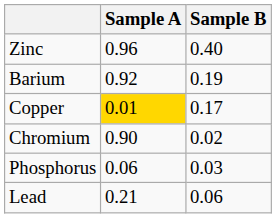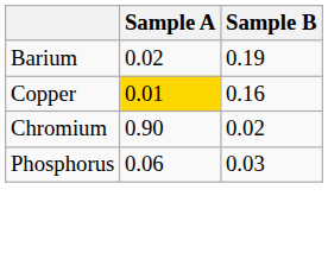- row: Zinc | 0.96 | 0.40
Barium | Sample A: 0.92 -> 0.02
Copper | Sample B: 0.17 -> 0.16
- row: Lead | 0.21 | 0.06
